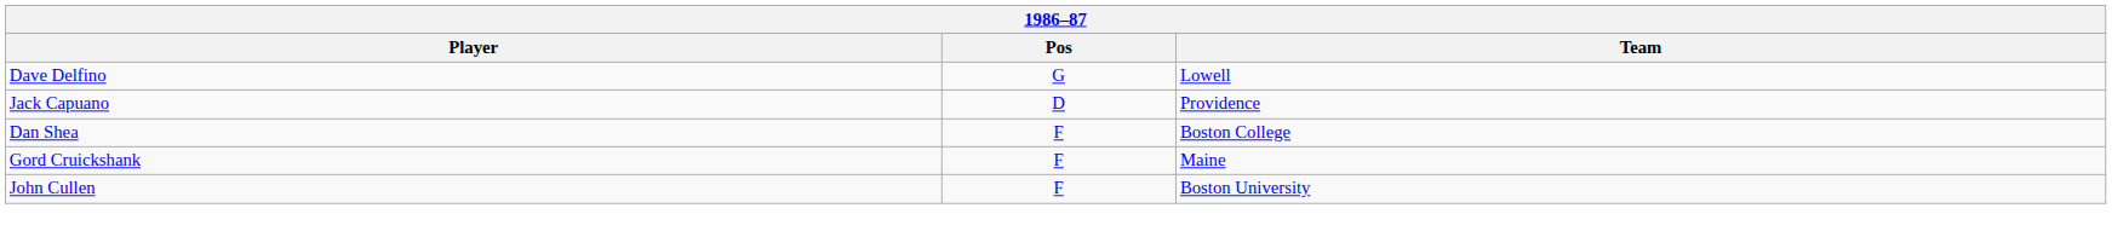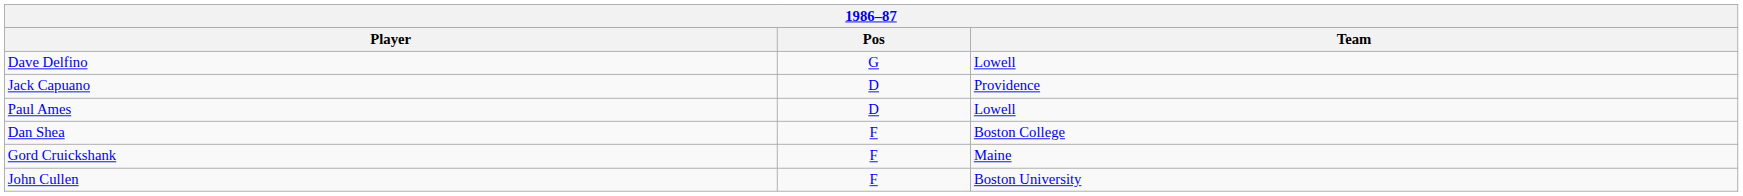+ row: Paul Ames | D | Lowell
